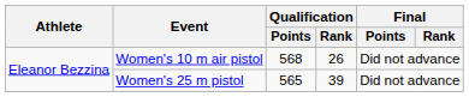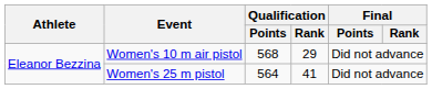Women's 10 m air pistol | Qualification / Rank: 26 -> 29
Women's 25 m pistol | Qualification / Points: 565 -> 564
Women's 25 m pistol | Qualification / Rank: 39 -> 41
